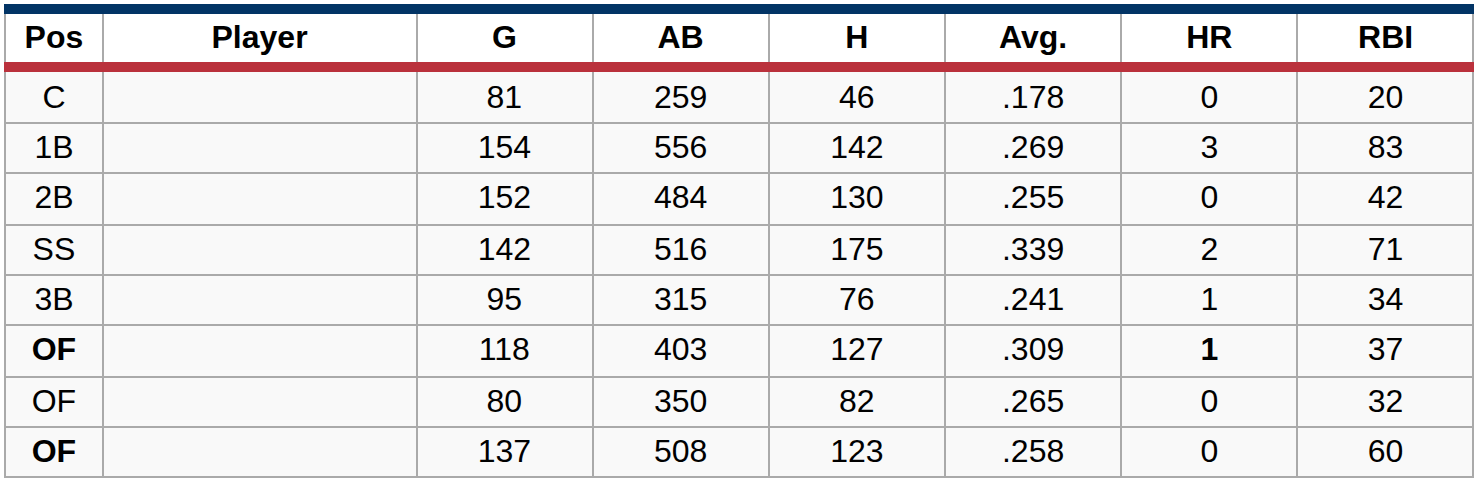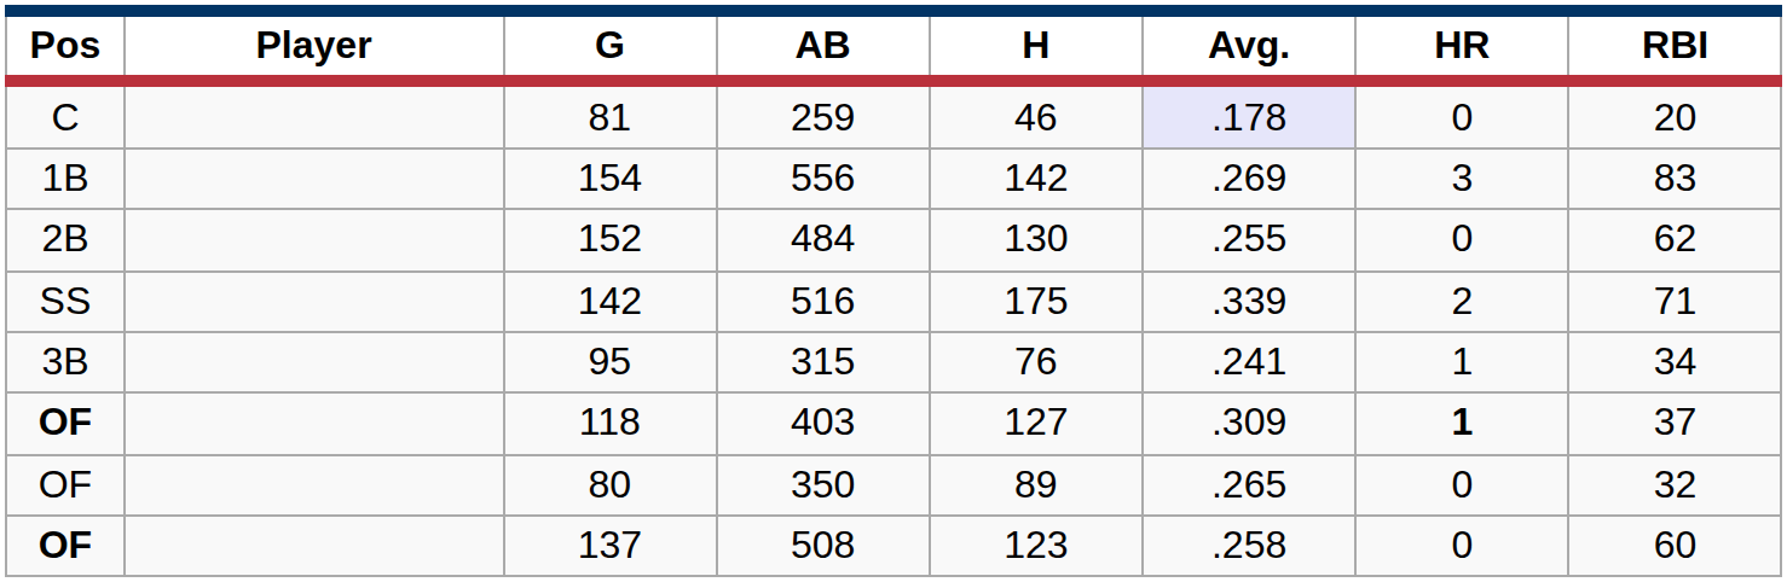81 | Avg.: no background -> lavender background
152 | RBI: 42 -> 62
80 | H: 82 -> 89
